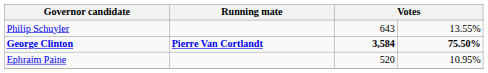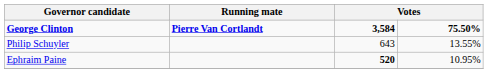rows swapped: George Clinton <-> Philip Schuyler
Ephraim Paine | column 3: normal -> bold
